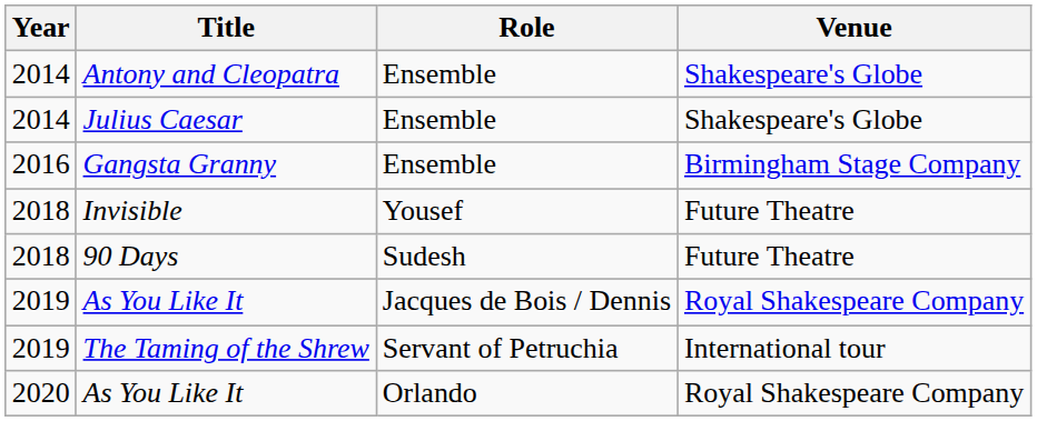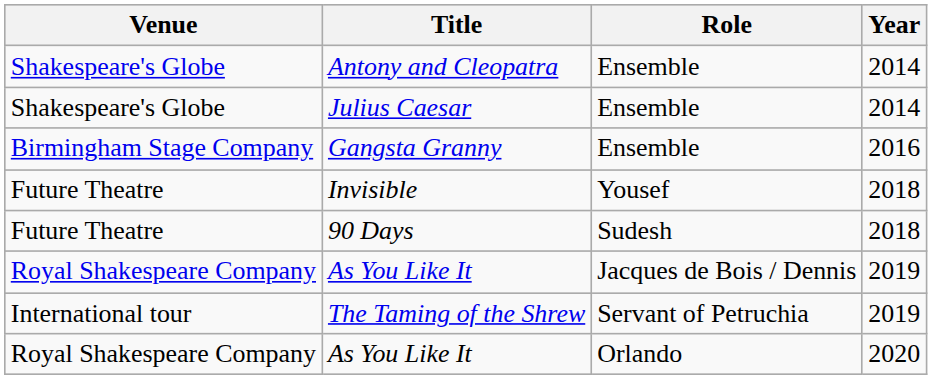columns swapped: Year <-> Venue
